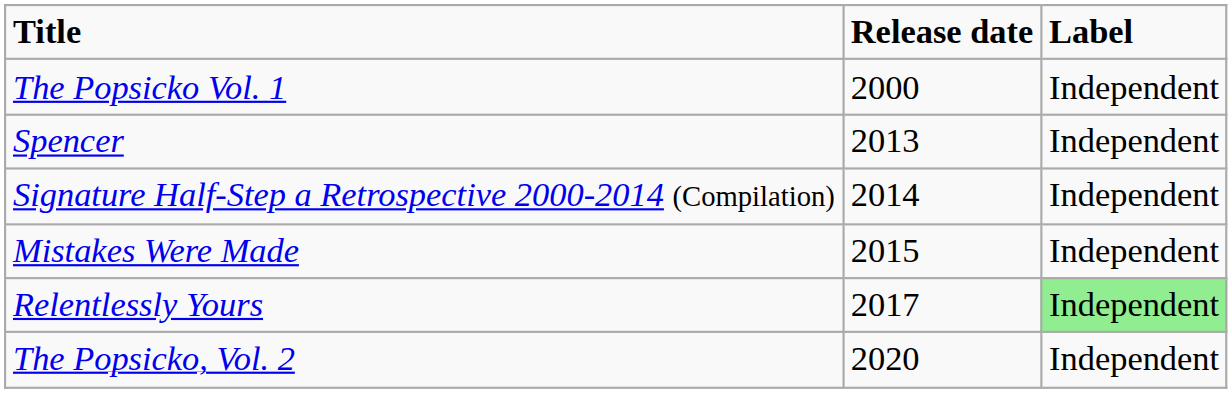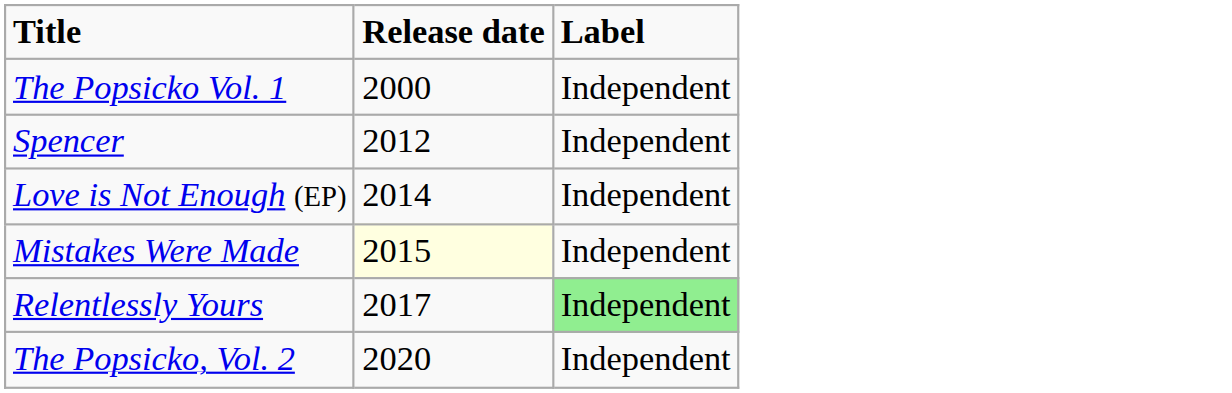Spencer | Release date: 2013 -> 2012
- row: Signature Half-Step a Retrospective 2000-2014 (Compilation) | 2014 | Independent
+ row: Love is Not Enough (EP) | 2014 | Independent
Mistakes Were Made | Release date: no background -> lightyellow background
